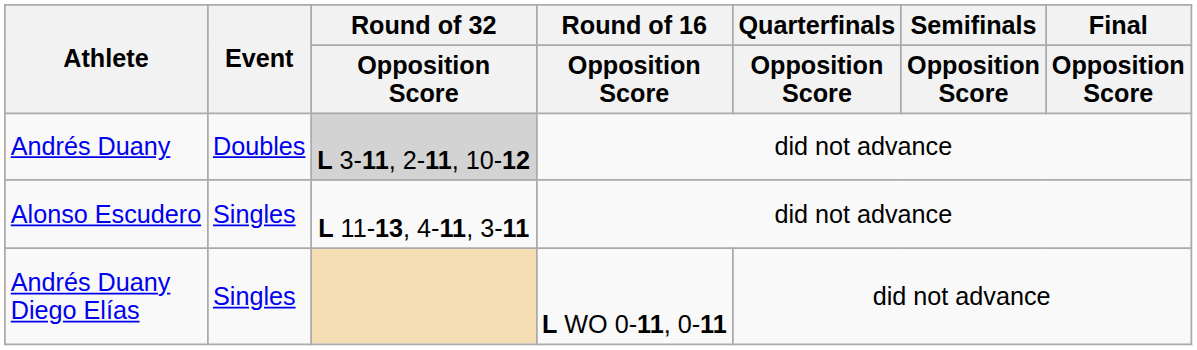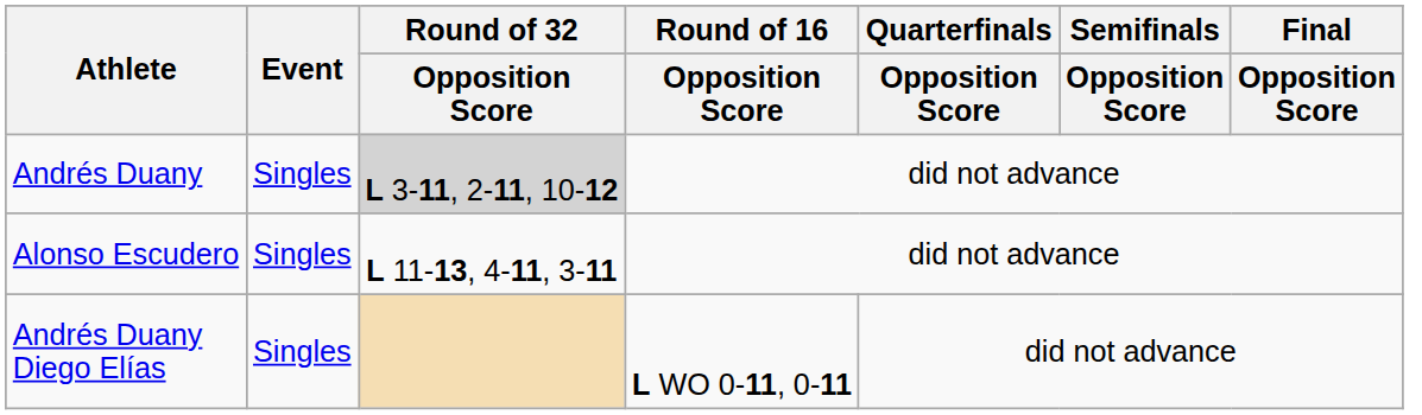Andrés Duany | Event: Doubles -> Singles
